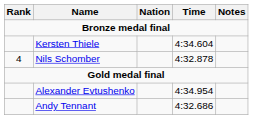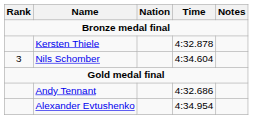Kersten Thiele | Time: 4:34.604 -> 4:32.878
Nils Schomber | Rank: 4 -> 3
Nils Schomber | Time: 4:32.878 -> 4:34.604
rows swapped: Andy Tennant <-> Alexander Evtushenko
